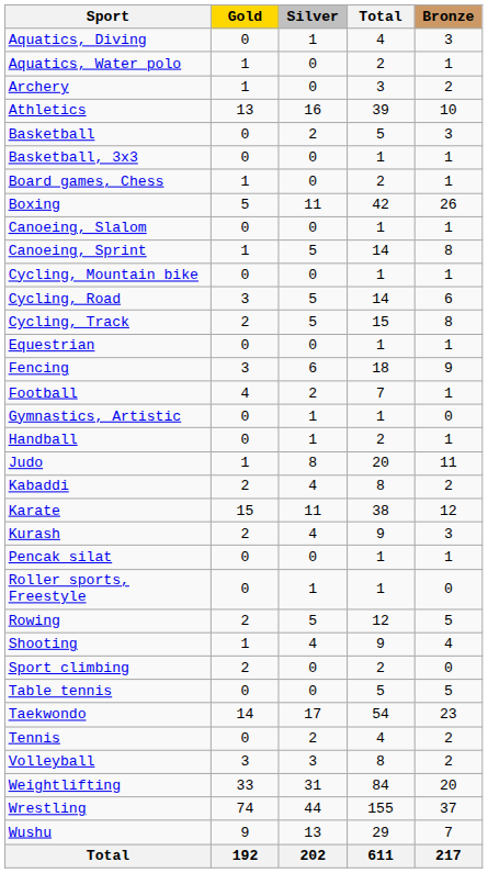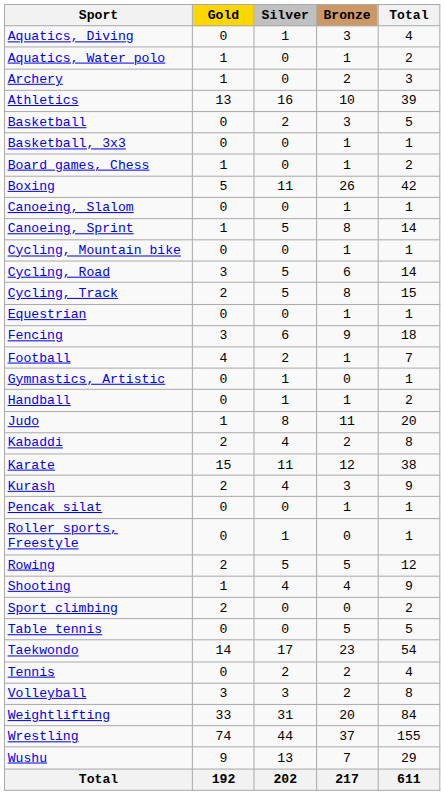columns swapped: Bronze <-> Total
